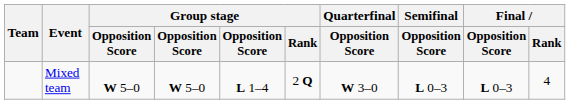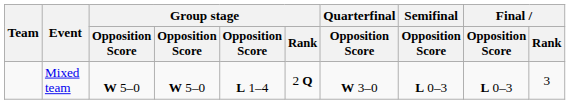Mixed team | Final / Rank: 4 -> 3
